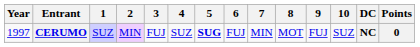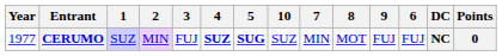columns swapped: 6 <-> 10
CERUMO | Year: 1997 -> 1977
CERUMO | 4: normal -> bold
